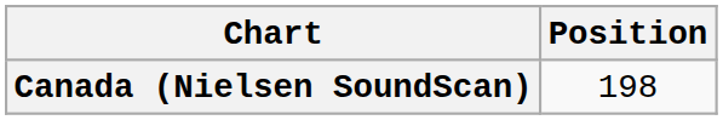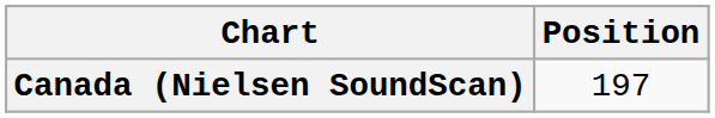Canada (Nielsen SoundScan) | Position: 198 -> 197
